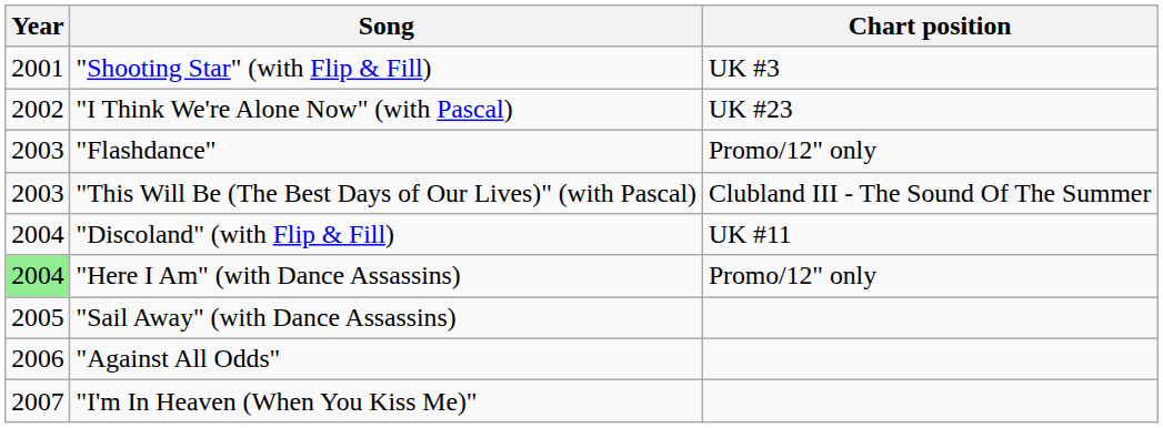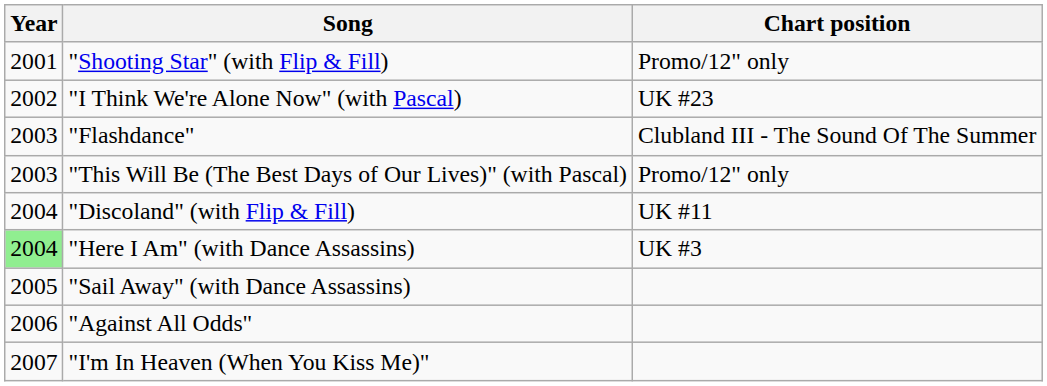"Shooting Star" (with Flip & Fill) | Chart position: UK #3 -> Promo/12" only
"Flashdance" | Chart position: Promo/12" only -> Clubland III - The Sound Of The Summer
"This Will Be (The Best Days of Our Lives)" (with Pascal) | Chart position: Clubland III - The Sound Of The Summer -> Promo/12" only
"Here I Am" (with Dance Assassins) | Chart position: Promo/12" only -> UK #3
